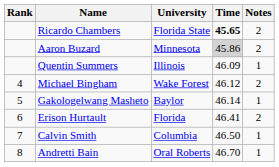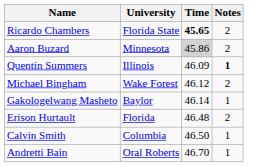- column: Rank | 4 | 5 | 6 | 7 | 8
Quentin Summers | Notes: normal -> bold
Erison Hurtault | Time: 46.41 -> 46.48
